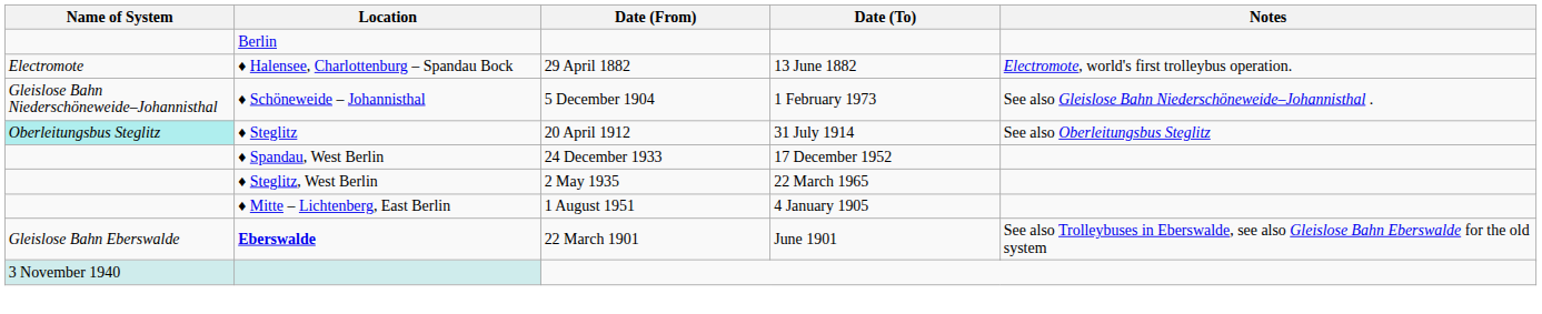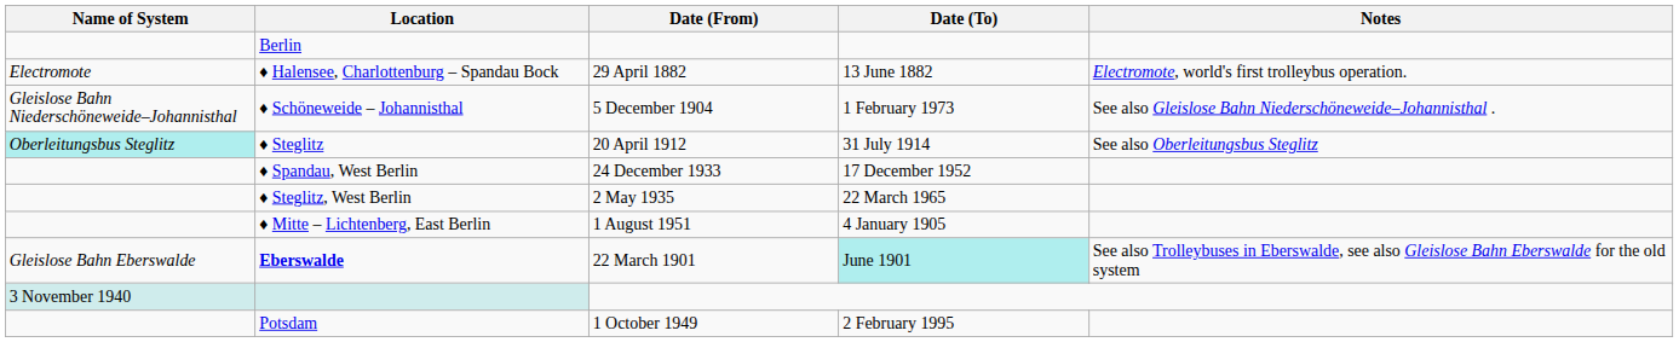Eberswalde / 22 March 1901 | Date (To): no background -> paleturquoise background
+ row: Potsdam | 1 October 1949 | 2 February 1995
